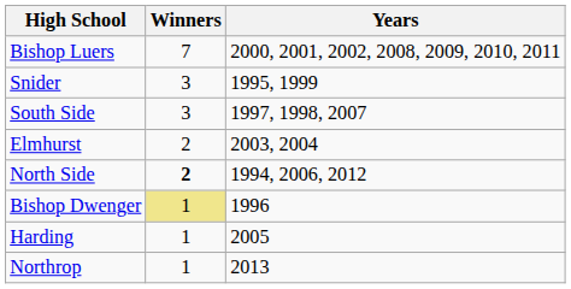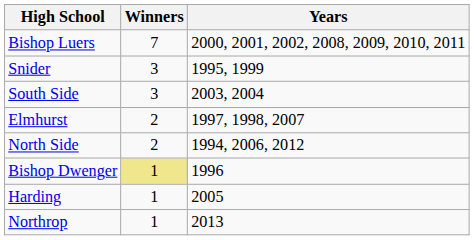South Side | Years: 1997, 1998, 2007 -> 2003, 2004
Elmhurst | Years: 2003, 2004 -> 1997, 1998, 2007
North Side | Winners: bold -> normal
